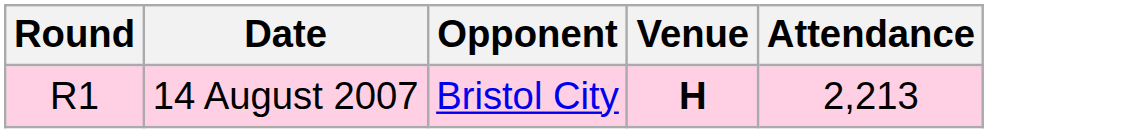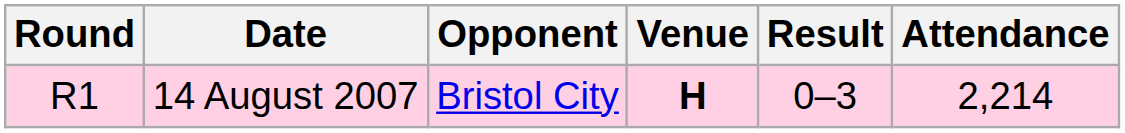+ column: Result | 0–3
14 August 2007 | Attendance: 2,213 -> 2,214
